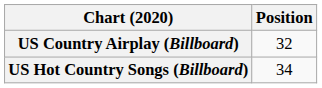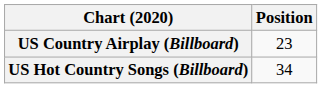US Country Airplay (Billboard) | Position: 32 -> 23
